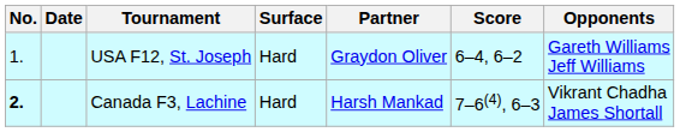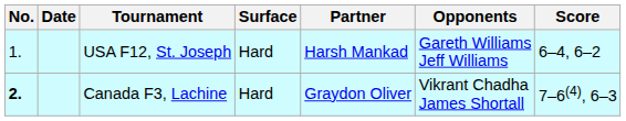columns swapped: Opponents <-> Score
USA F12, St. Joseph | Partner: Graydon Oliver -> Harsh Mankad
Canada F3, Lachine | Partner: Harsh Mankad -> Graydon Oliver
